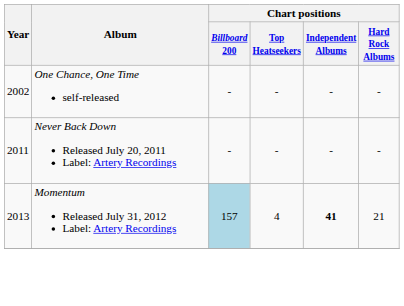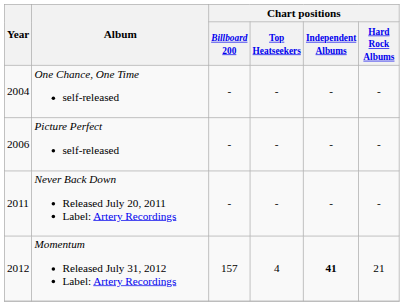One Chance, One Time self-released | Year: 2002 -> 2004
+ row: 2006 | Picture Perfect self-released | - | - | - | -
Momentum Released July 31, 2012 Label: Artery Recordings | Year: 2013 -> 2012
Momentum Released July 31, 2012 Label: Artery Recordings | Chart positions / Billboard 200: lightblue background -> no background
